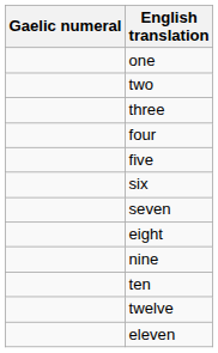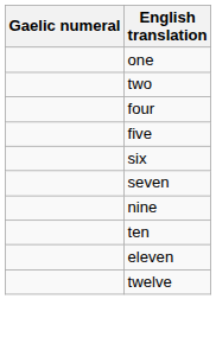- row: three
- row: eight
rows swapped: eleven <-> twelve
